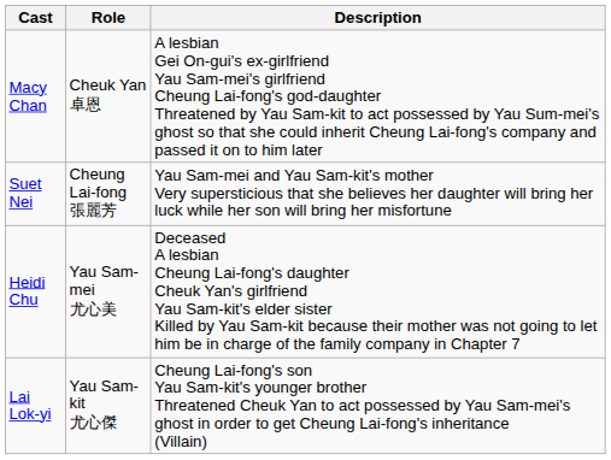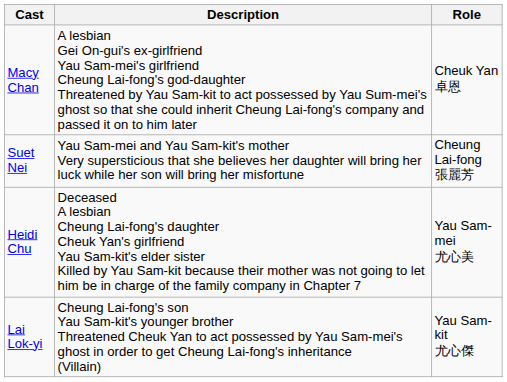columns swapped: Role <-> Description
